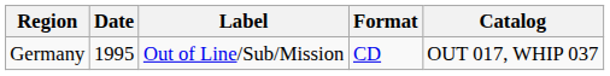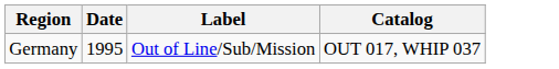- column: Format | CD
